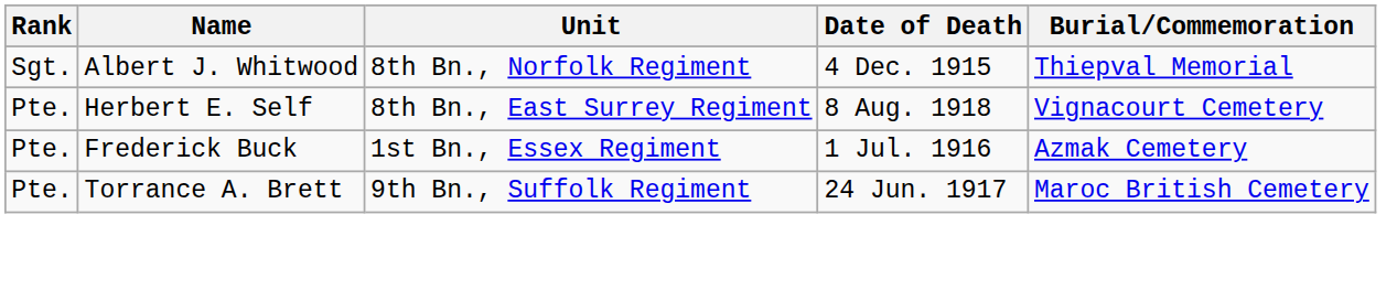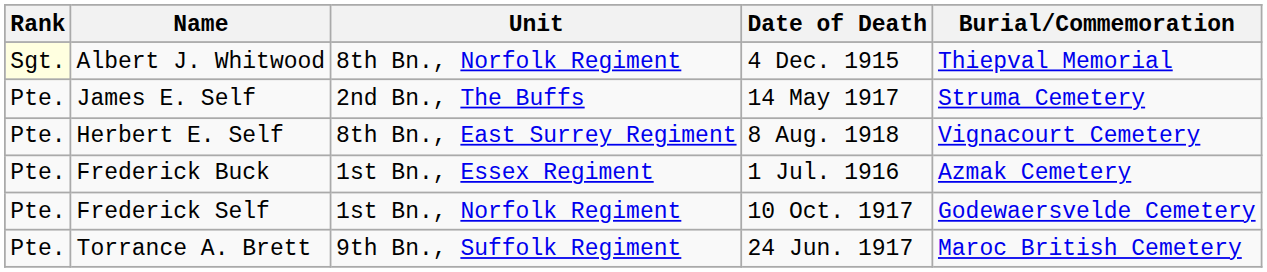Albert J. Whitwood | Rank: no background -> lightyellow background
+ row: Pte. | James E. Self | 2nd Bn., The Buffs | 14 May 1917 | Struma Cemetery
+ row: Pte. | Frederick Self | 1st Bn., Norfolk Regiment | 10 Oct. 1917 | Godewaersvelde Cemetery
